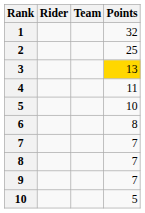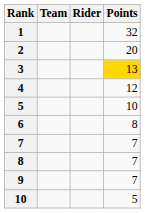columns swapped: Rider <-> Team
2 | Points: 25 -> 20
4 | Points: 11 -> 12
